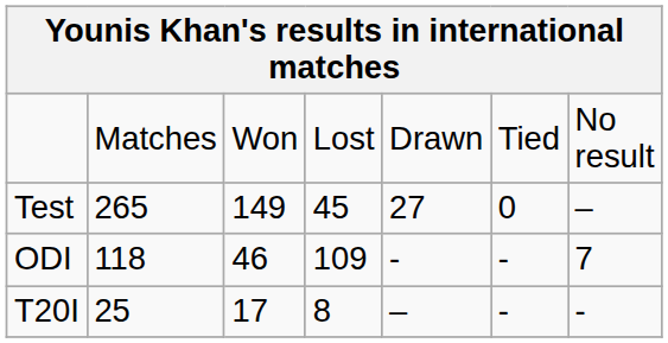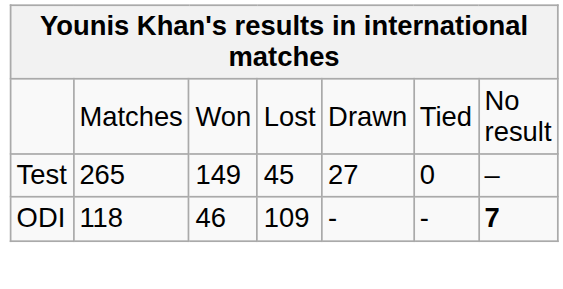ODI | column 7: normal -> bold
- row: T20I | 25 | 17 | 8 | – | - | -
